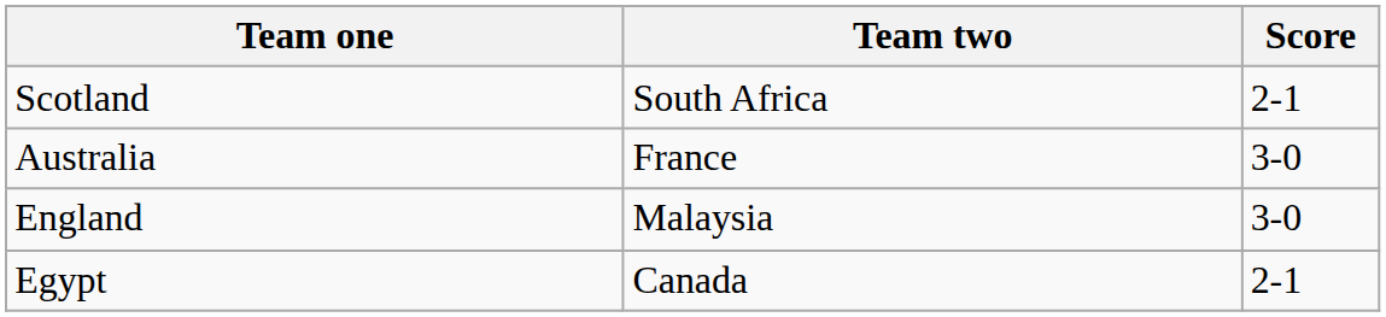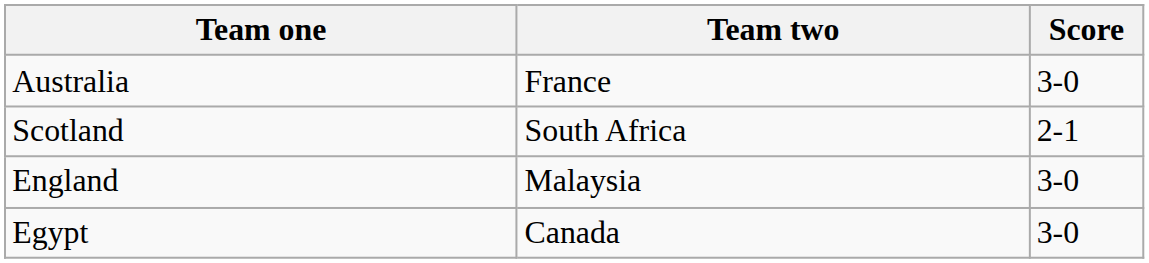rows swapped: Scotland <-> Australia
Egypt | Score: 2-1 -> 3-0
